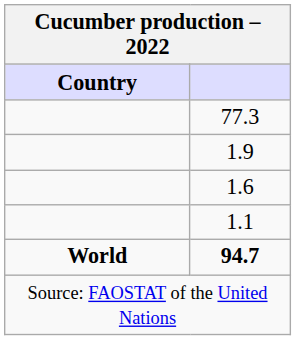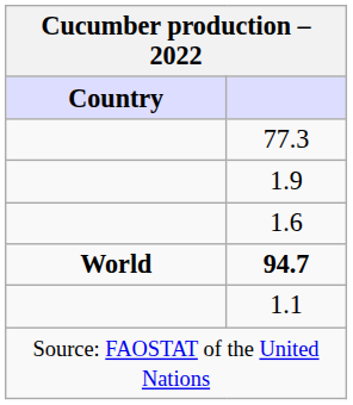rows swapped: 1.1 <-> 94.7
